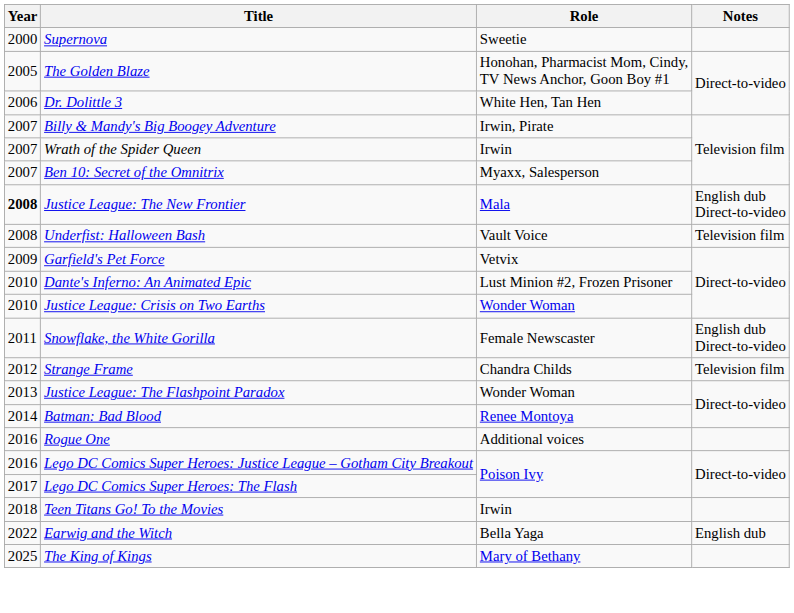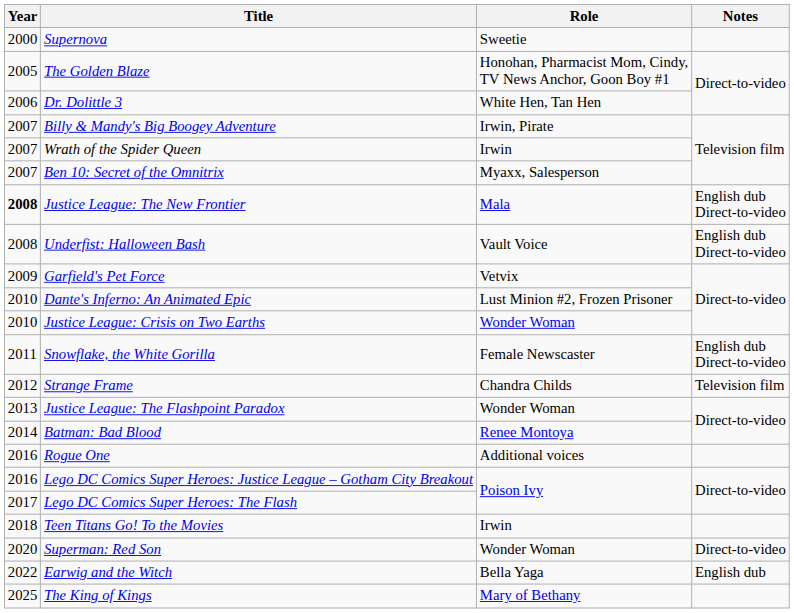Underfist: Halloween Bash | Notes: Television film -> English dub Direct-to-video
+ row: 2020 | Superman: Red Son | Wonder Woman | Direct-to-video
